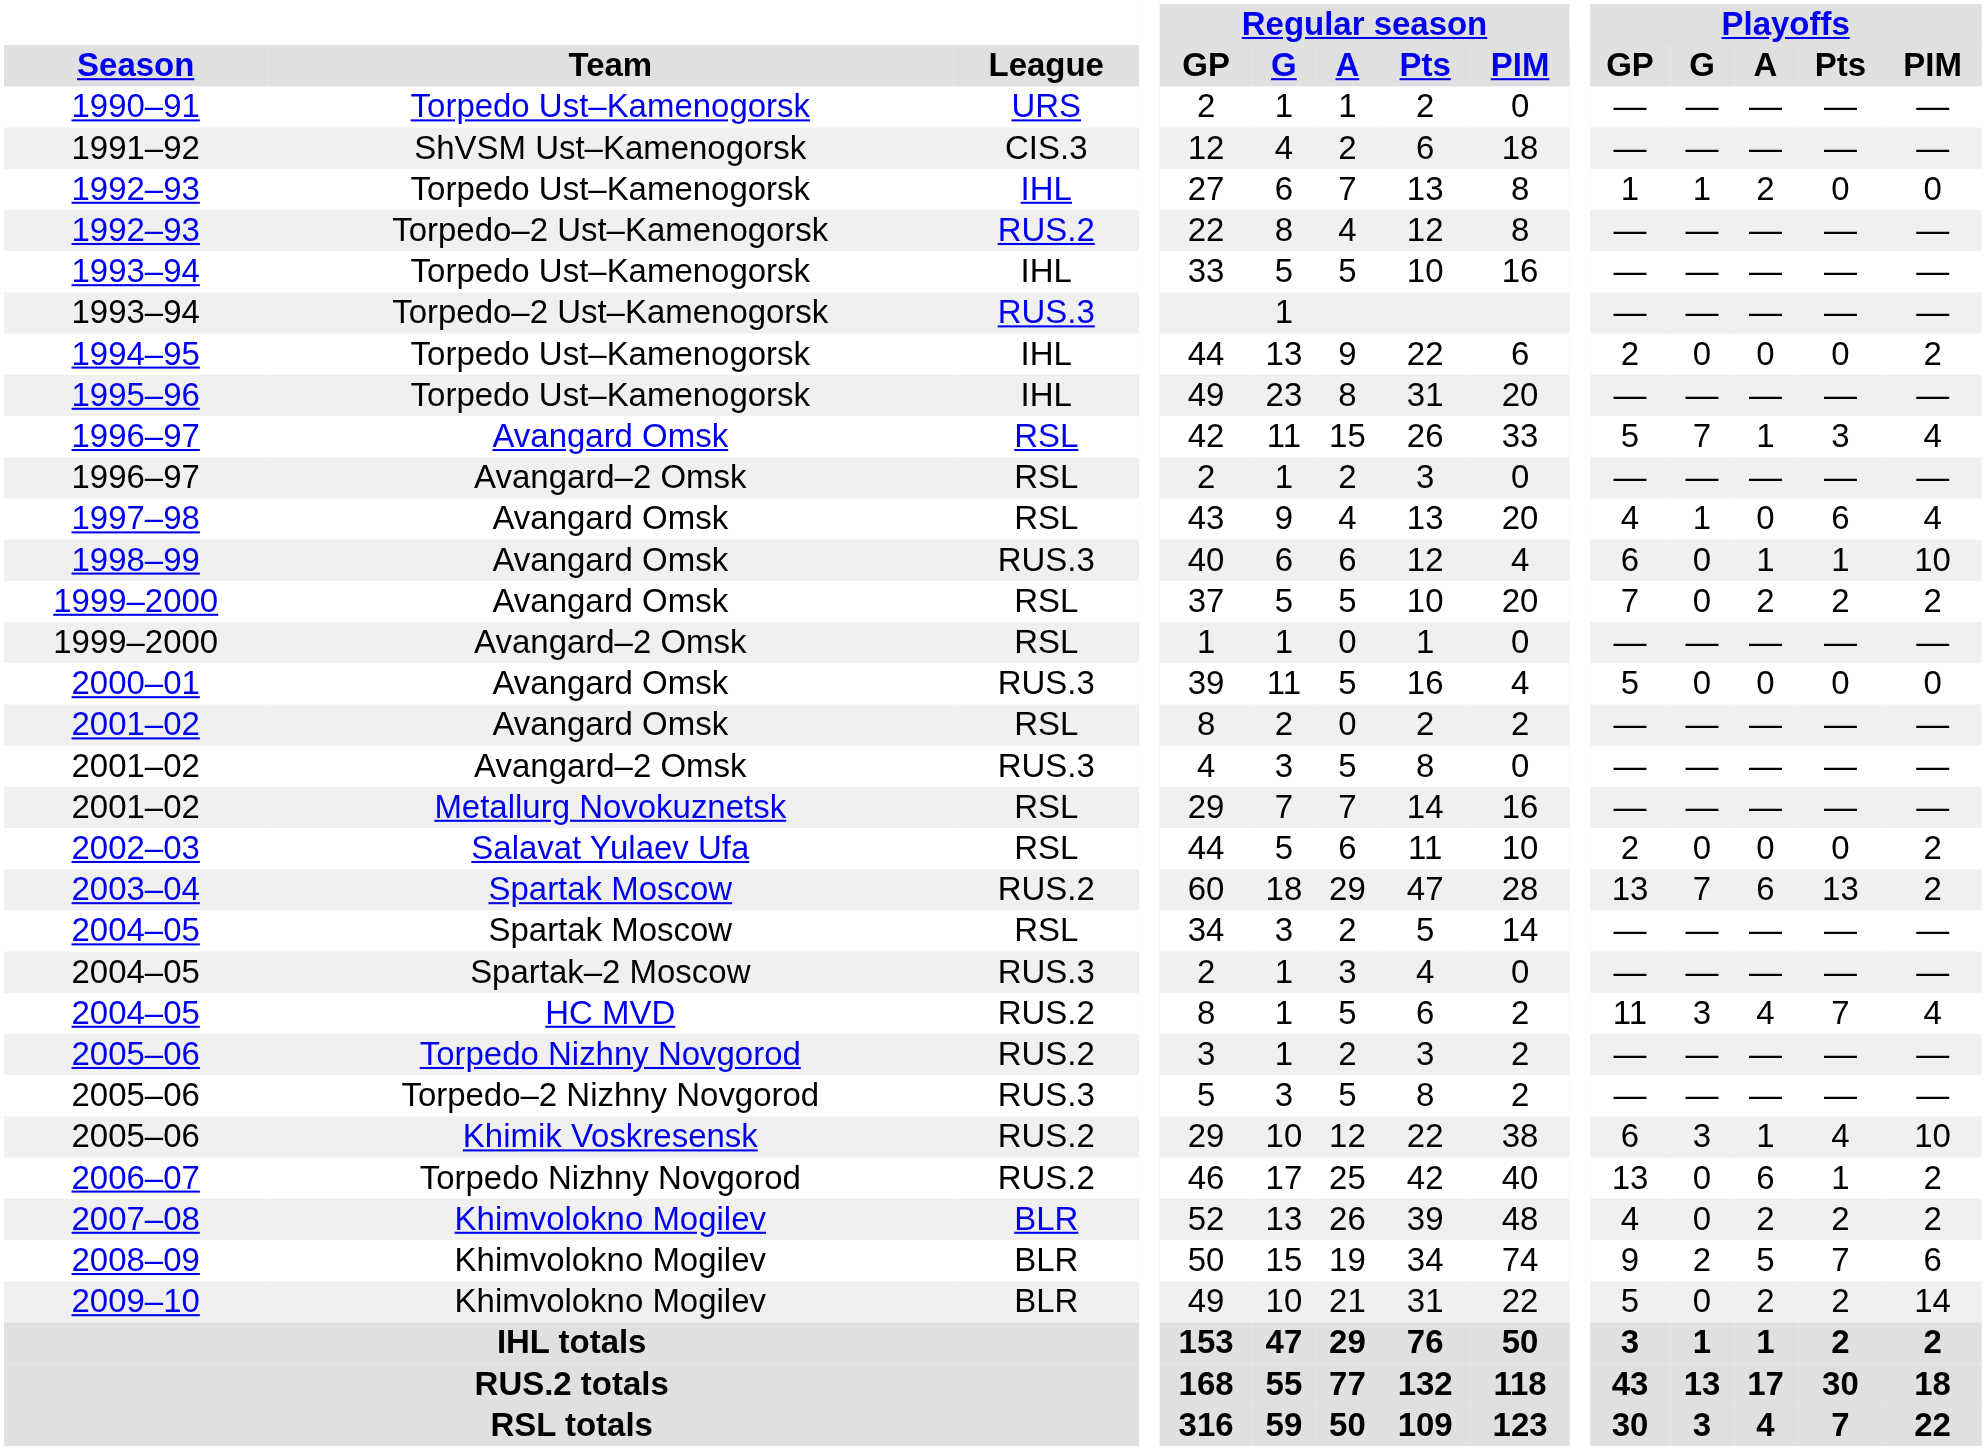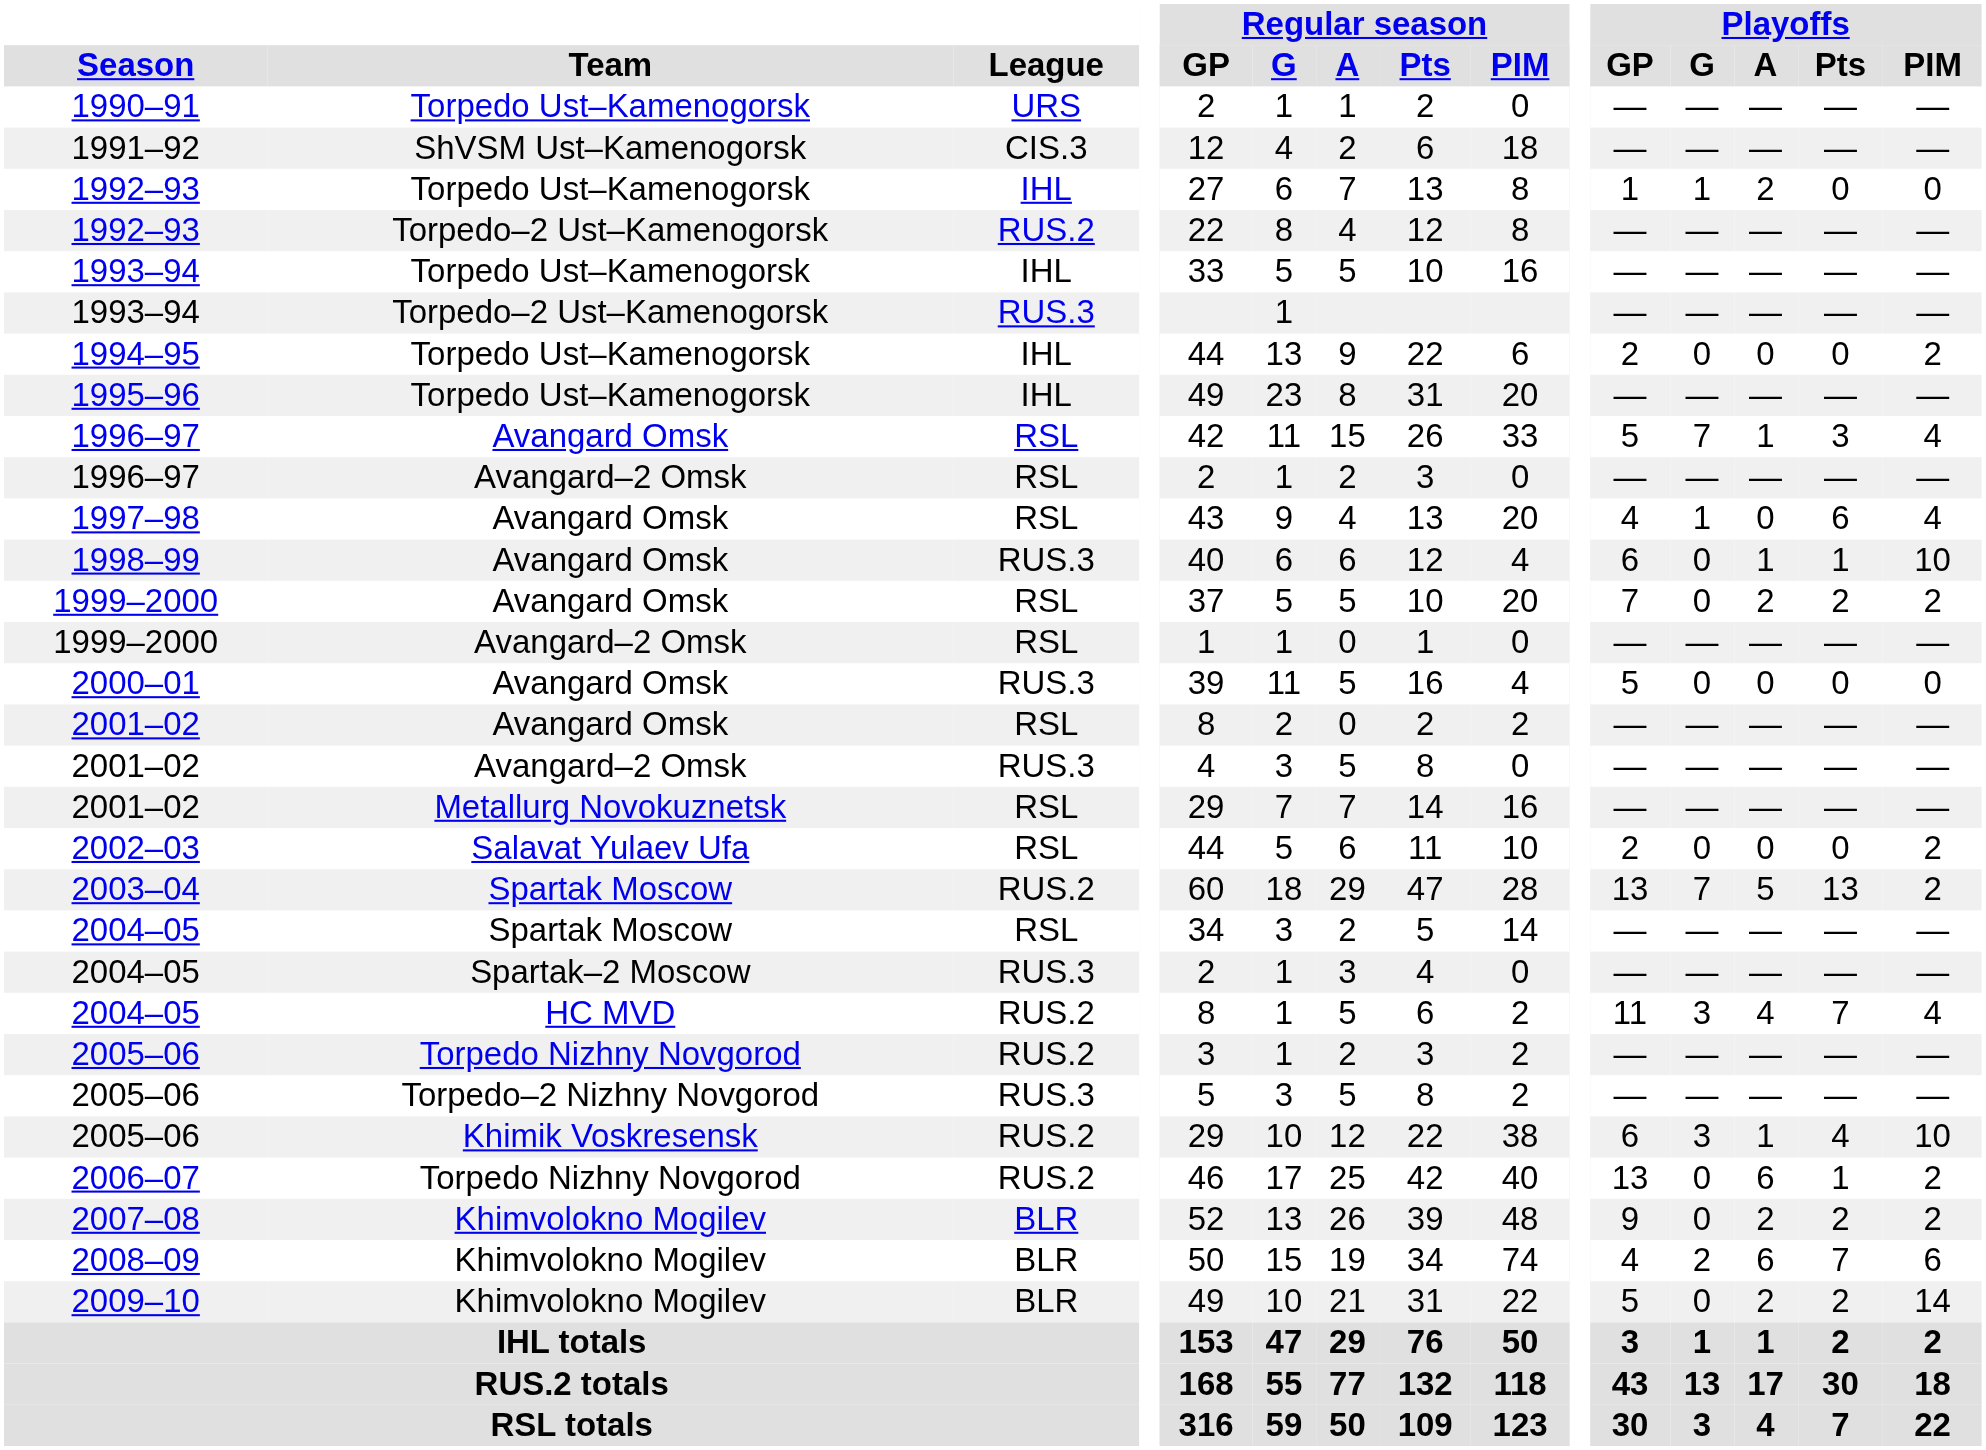2003–04 | Playoffs / A: 6 -> 5
2007–08 | Playoffs / GP: 4 -> 9
2008–09 | Playoffs / GP: 9 -> 4
2008–09 | Playoffs / A: 5 -> 6
